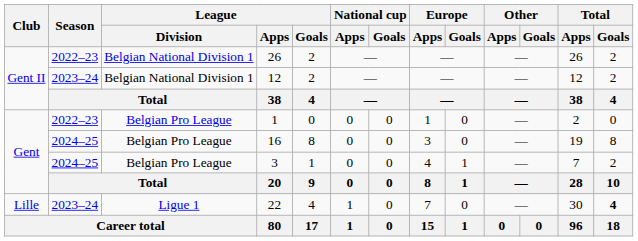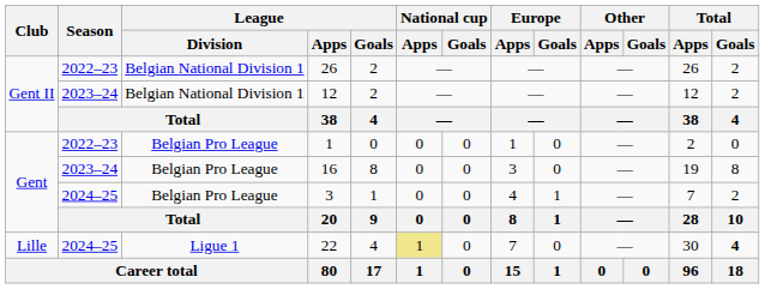16 | Season: 2024–25 -> 2023–24
22 | Season: 2023–24 -> 2024–25
22 | National cup / Apps: no background -> khaki background
